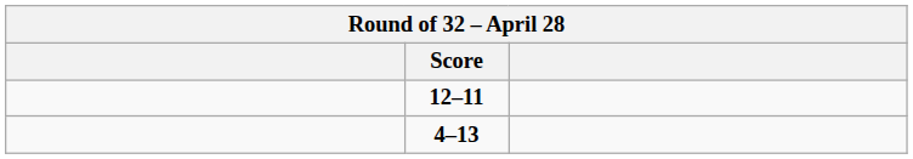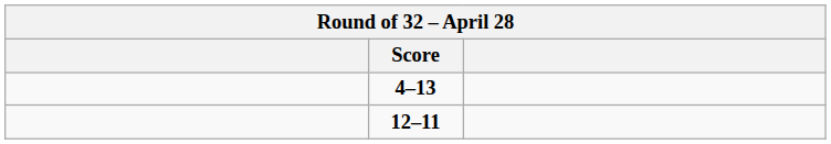rows swapped: 12–11 <-> 4–13
